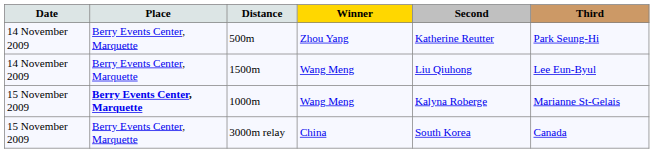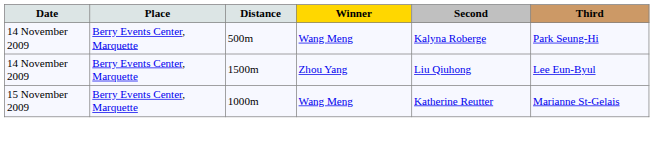500m | Winner: Zhou Yang -> Wang Meng
500m | Second: Katherine Reutter -> Kalyna Roberge
1500m | Winner: Wang Meng -> Zhou Yang
1000m | Place: bold -> normal
1000m | Second: Kalyna Roberge -> Katherine Reutter
- row: 15 November 2009 | Berry Events Center, Marquette | 3000m relay | China | South Korea | Canada
